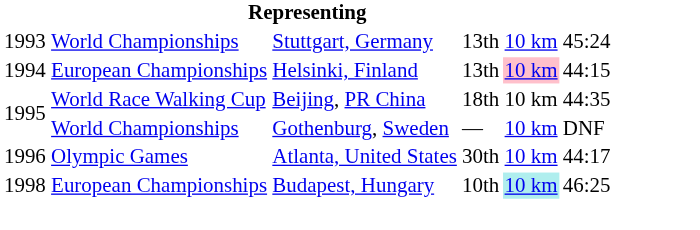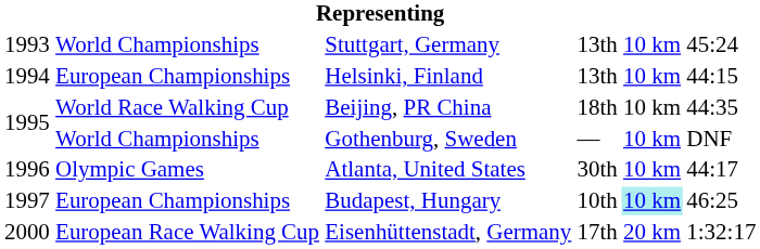Helsinki, Finland | column 5: pink background -> no background
Budapest, Hungary | column 1: 1998 -> 1997
+ row: 2000 | European Race Walking Cup | Eisenhüttenstadt, Germany | 17th | 20 km | 1:32:17
